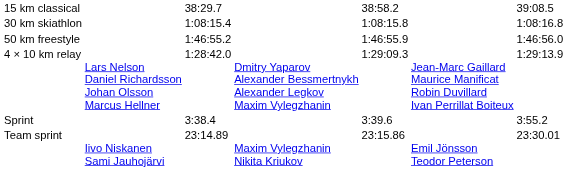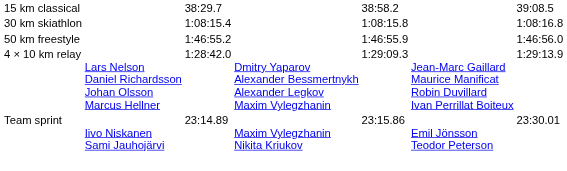- row: Sprint | 3:38.4 | 3:39.6 | 3:55.2
